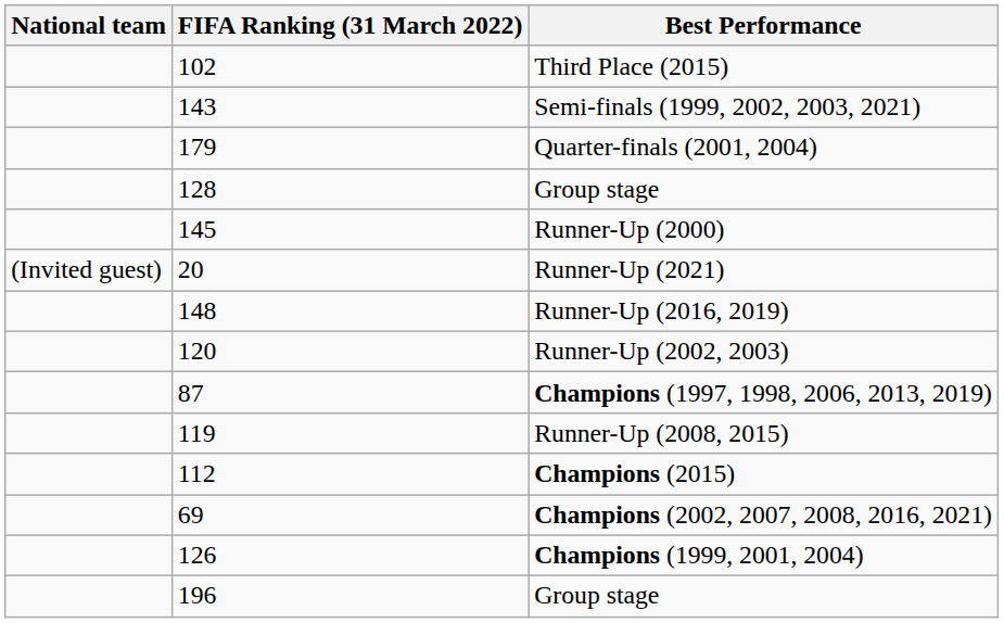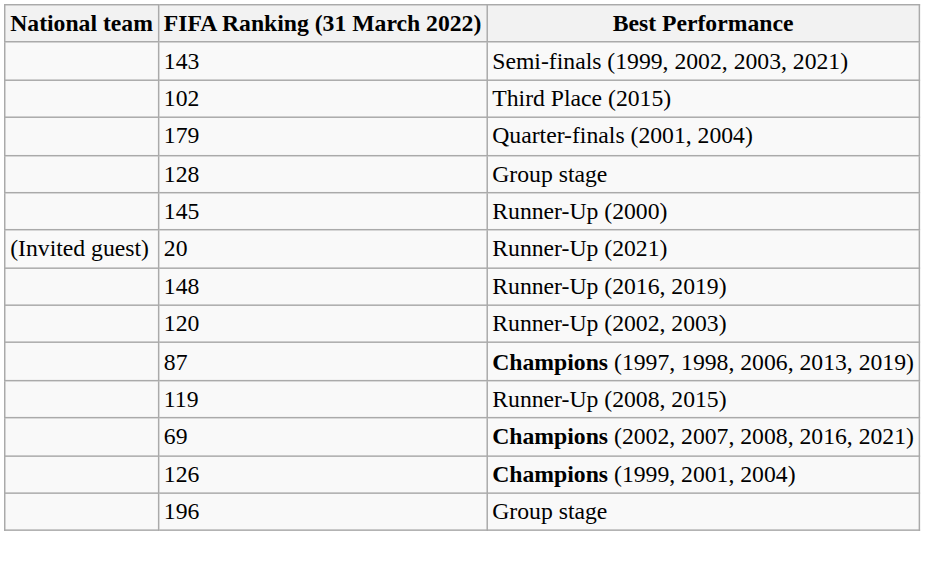rows swapped: Semi-finals (1999, 2002, 2003, 2021) <-> Third Place (2015)
- row: 112 | Champions (2015)
